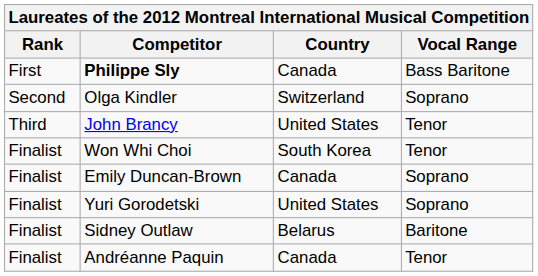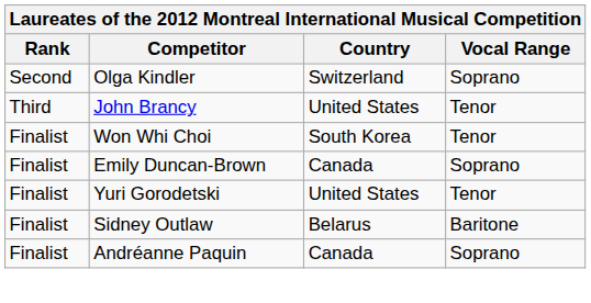- row: First | Philippe Sly | Canada | Bass Baritone
Yuri Gorodetski | Vocal Range: Soprano -> Tenor
Andréanne Paquin | Vocal Range: Tenor -> Soprano
